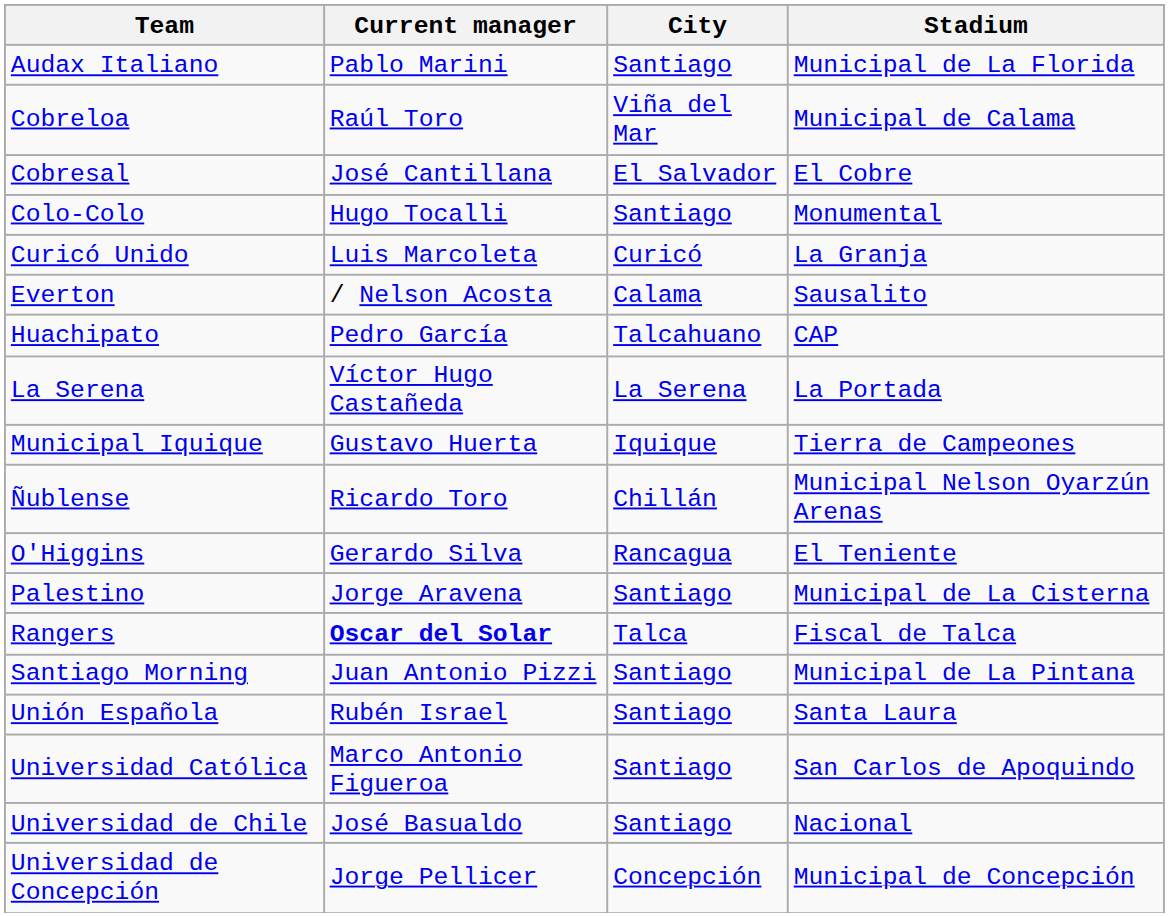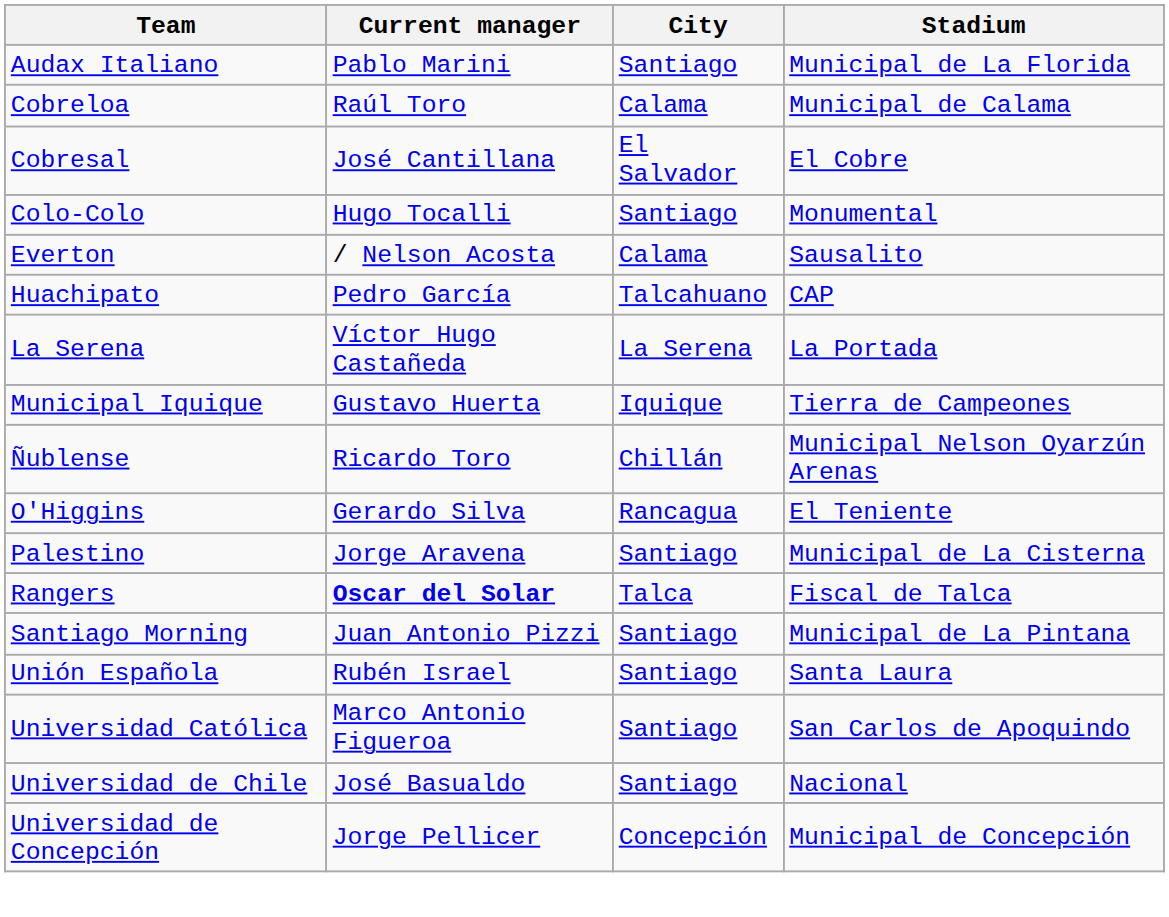Cobreloa | City: Viña del Mar -> Calama
- row: Curicó Unido | Luis Marcoleta | Curicó | La Granja
